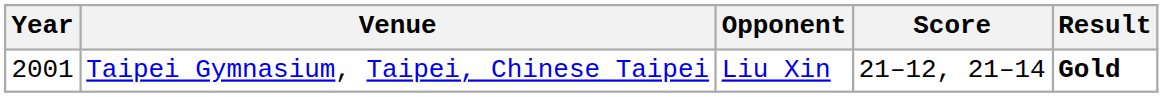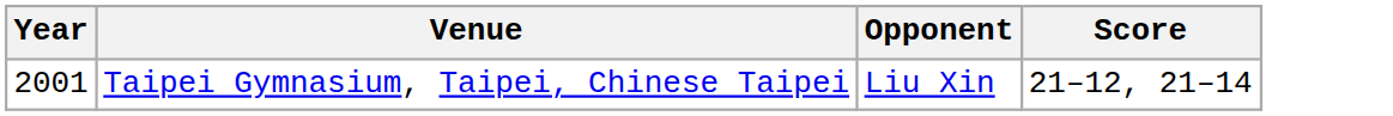- column: Result | Gold
